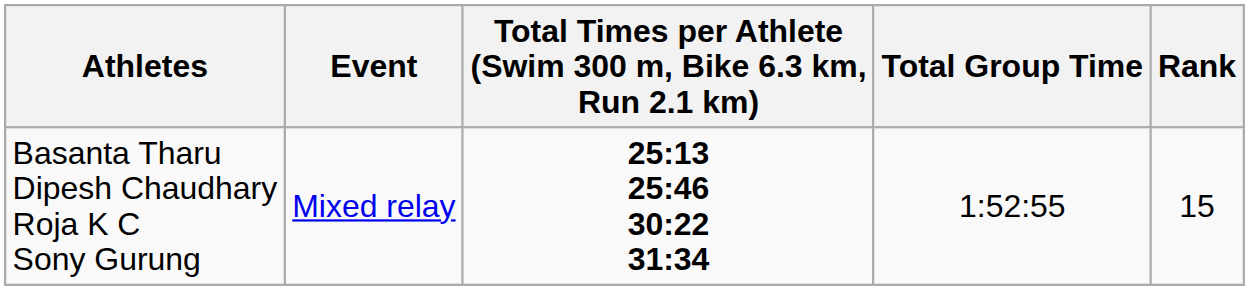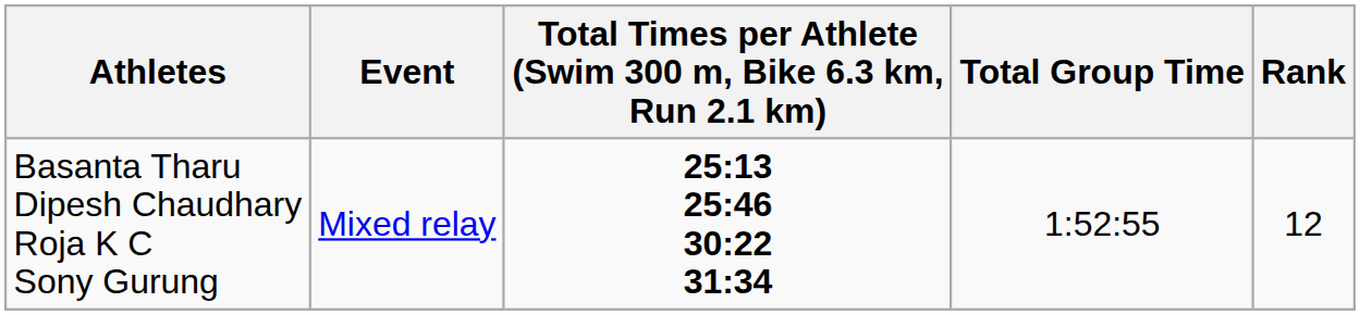Basanta Tharu Dipesh Chaudhary Roja K C Sony Gurung | Rank: 15 -> 12
